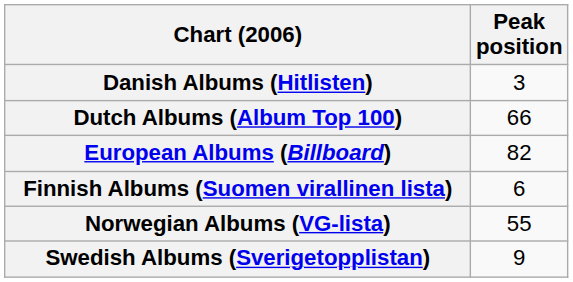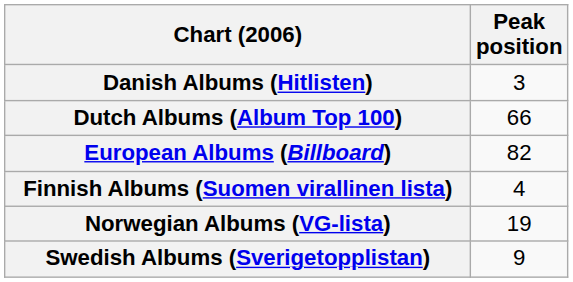Finnish Albums (Suomen virallinen lista) | Peak position: 6 -> 4
Norwegian Albums (VG-lista) | Peak position: 55 -> 19
